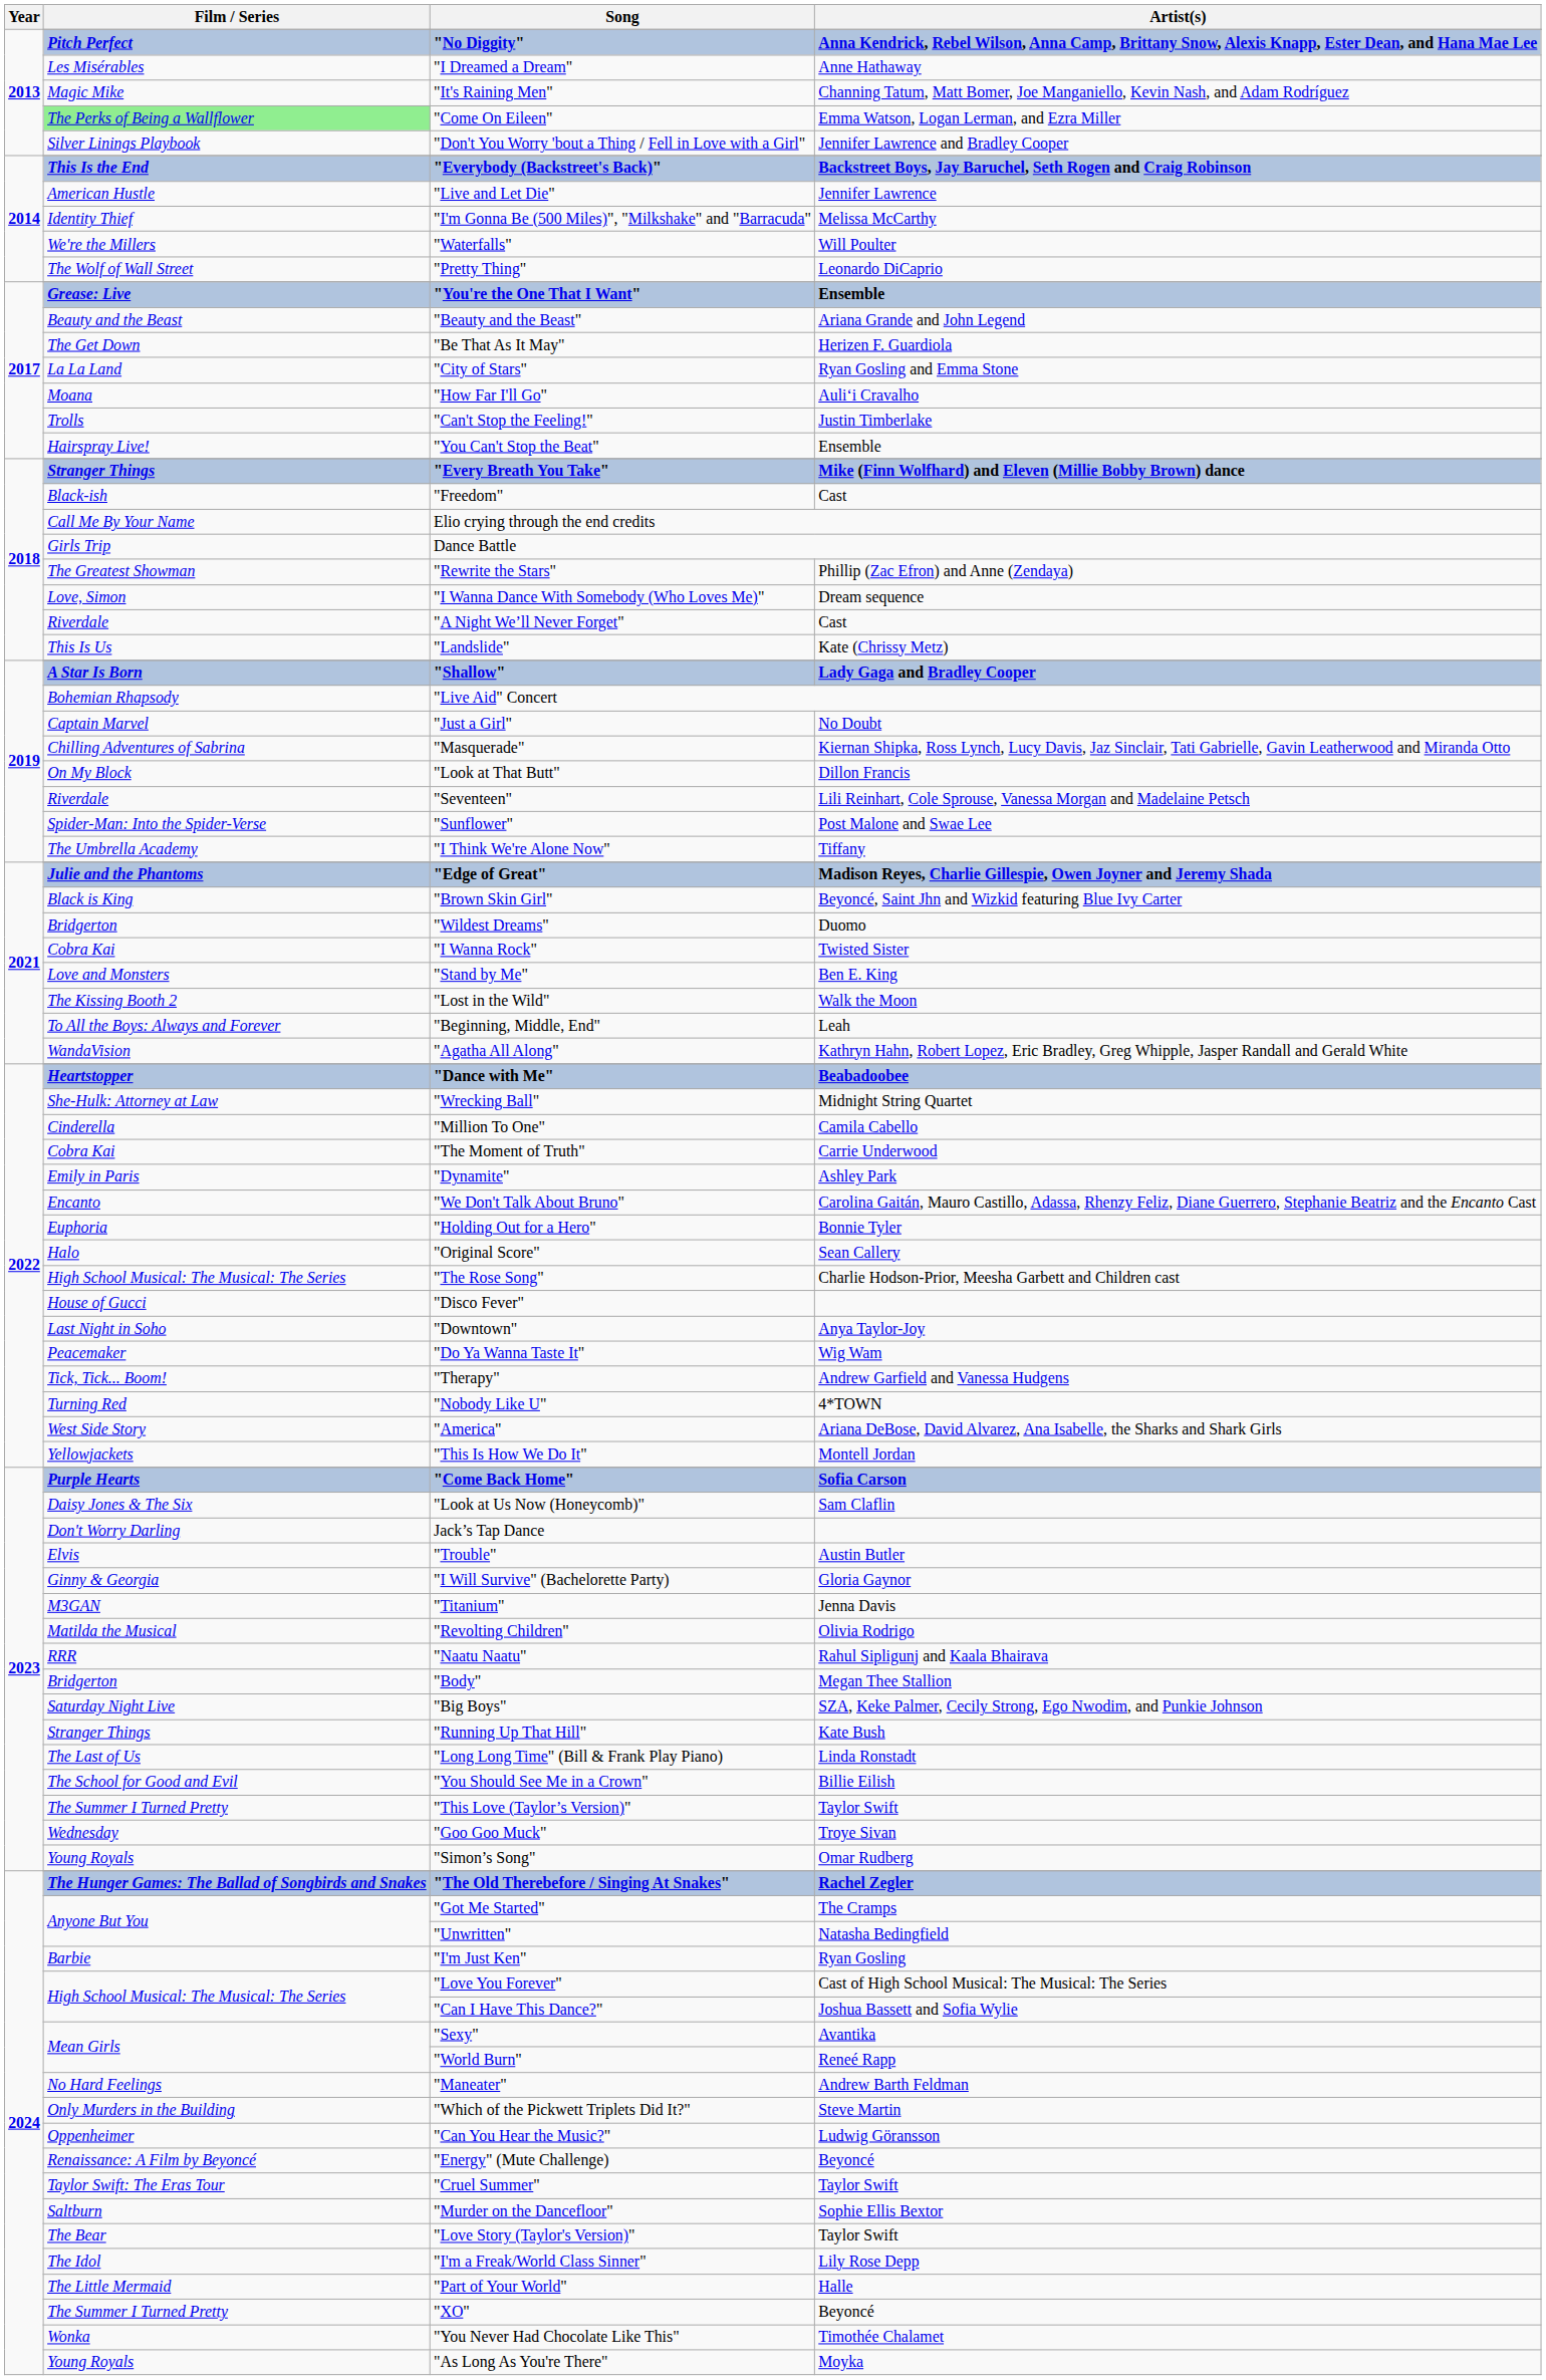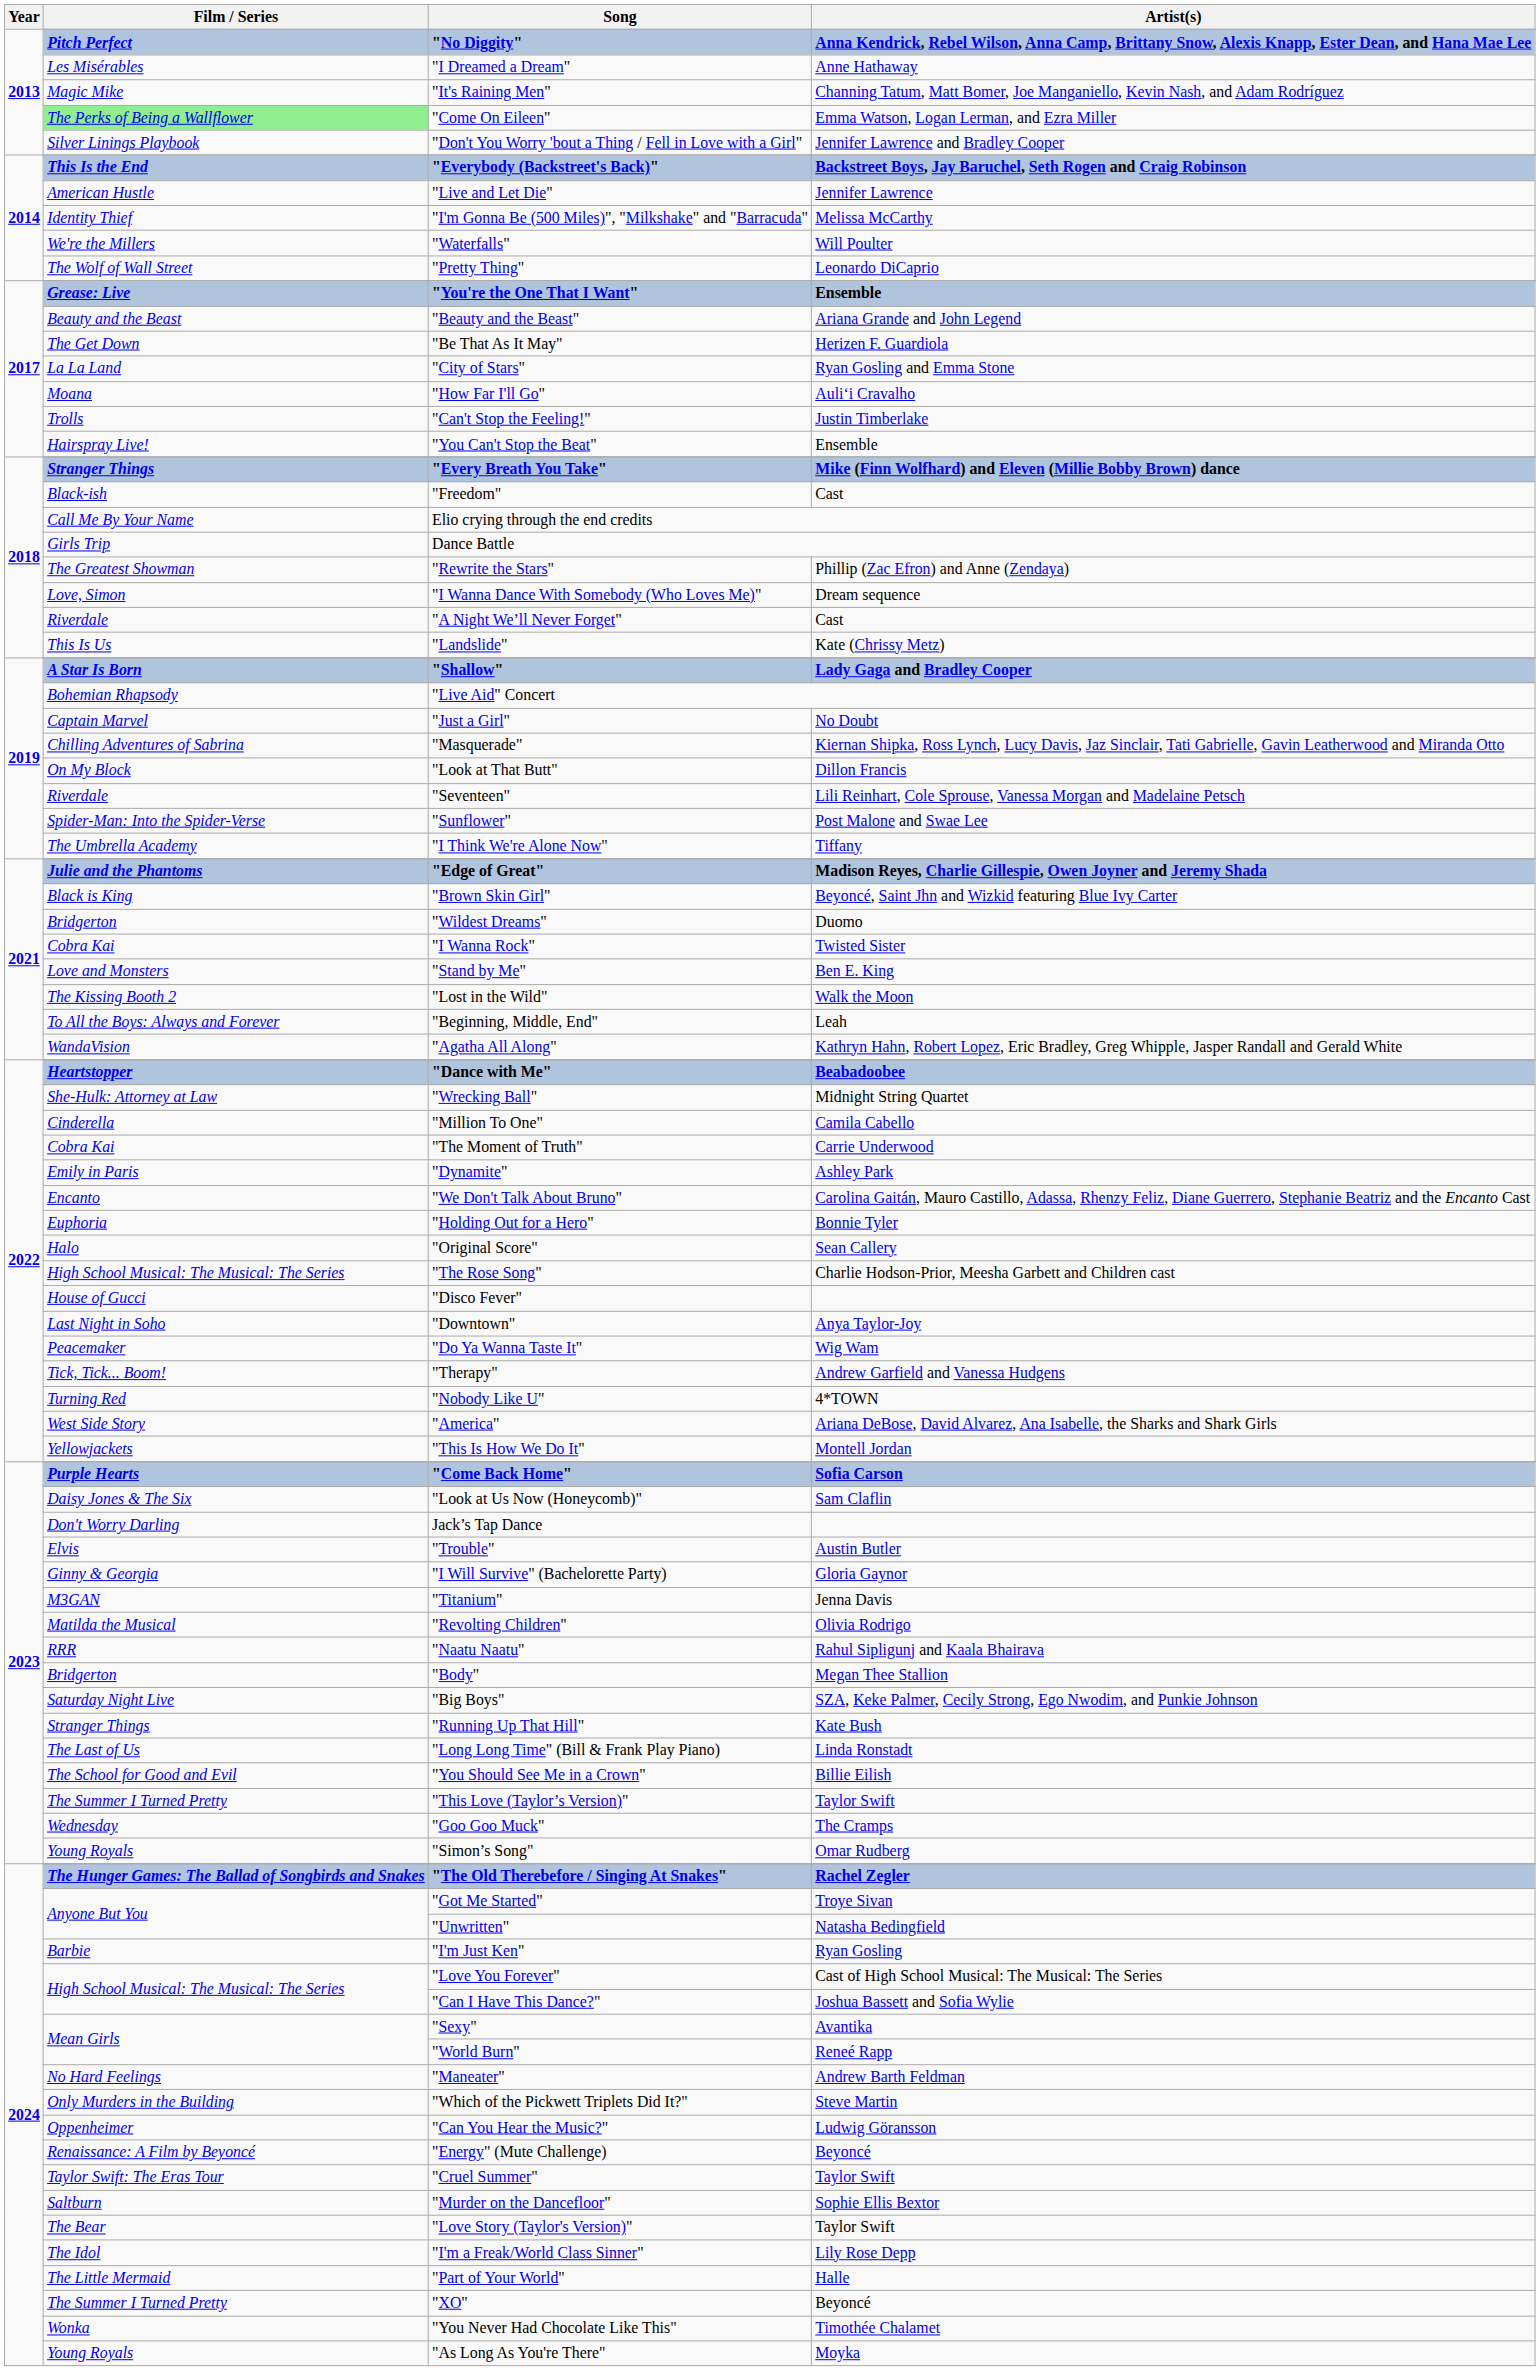"Goo Goo Muck" | Artist(s): Troye Sivan -> The Cramps
"Got Me Started" | Artist(s): The Cramps -> Troye Sivan
